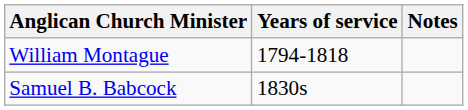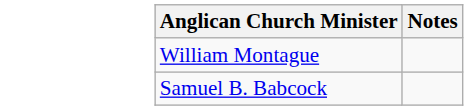- column: Years of service | 1794-1818 | 1830s
